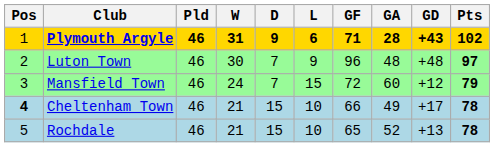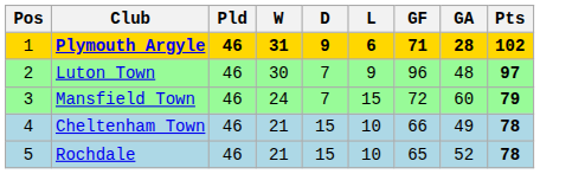- column: GD | +43 | +48 | +12 | +17 | +13
Cheltenham Town | Pos: bold -> normal
